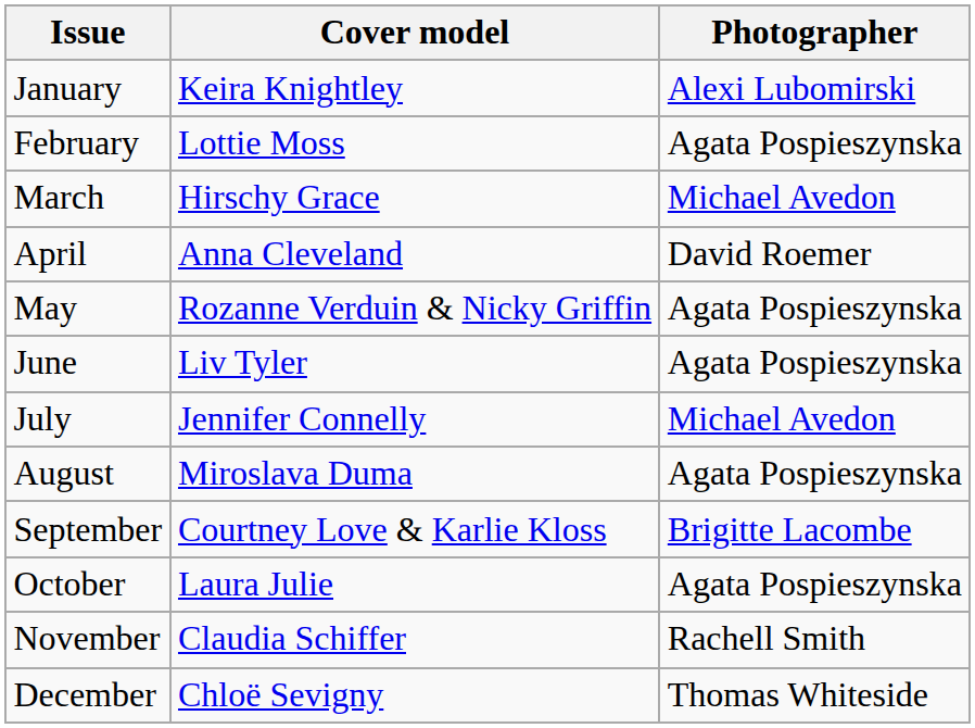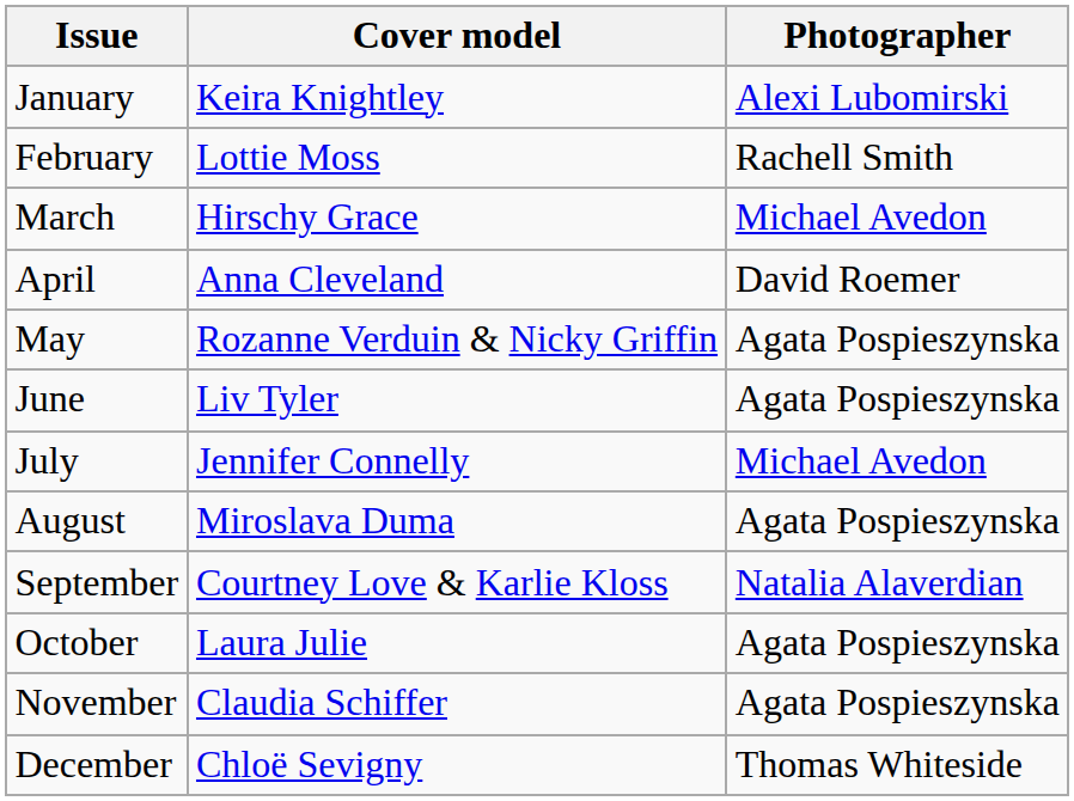February | Photographer: Agata Pospieszynska -> Rachell Smith
September | Photographer: Brigitte Lacombe -> Natalia Alaverdian
November | Photographer: Rachell Smith -> Agata Pospieszynska
